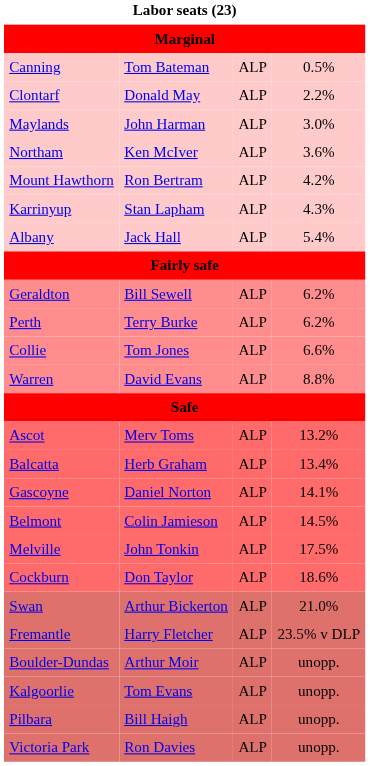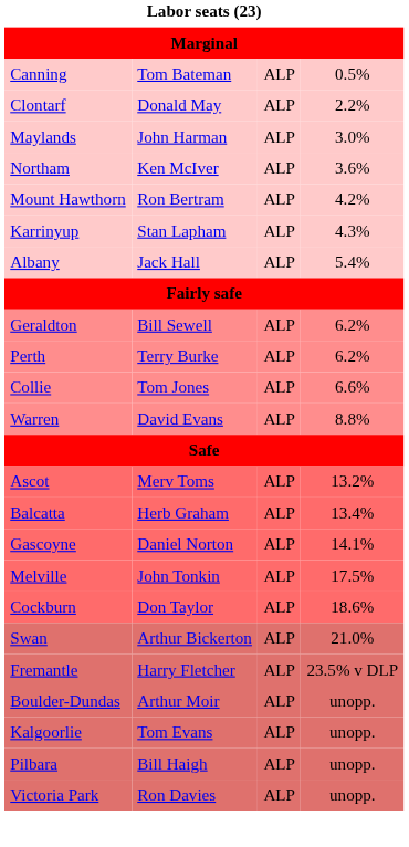- row: Belmont | Colin Jamieson | ALP | 14.5%
